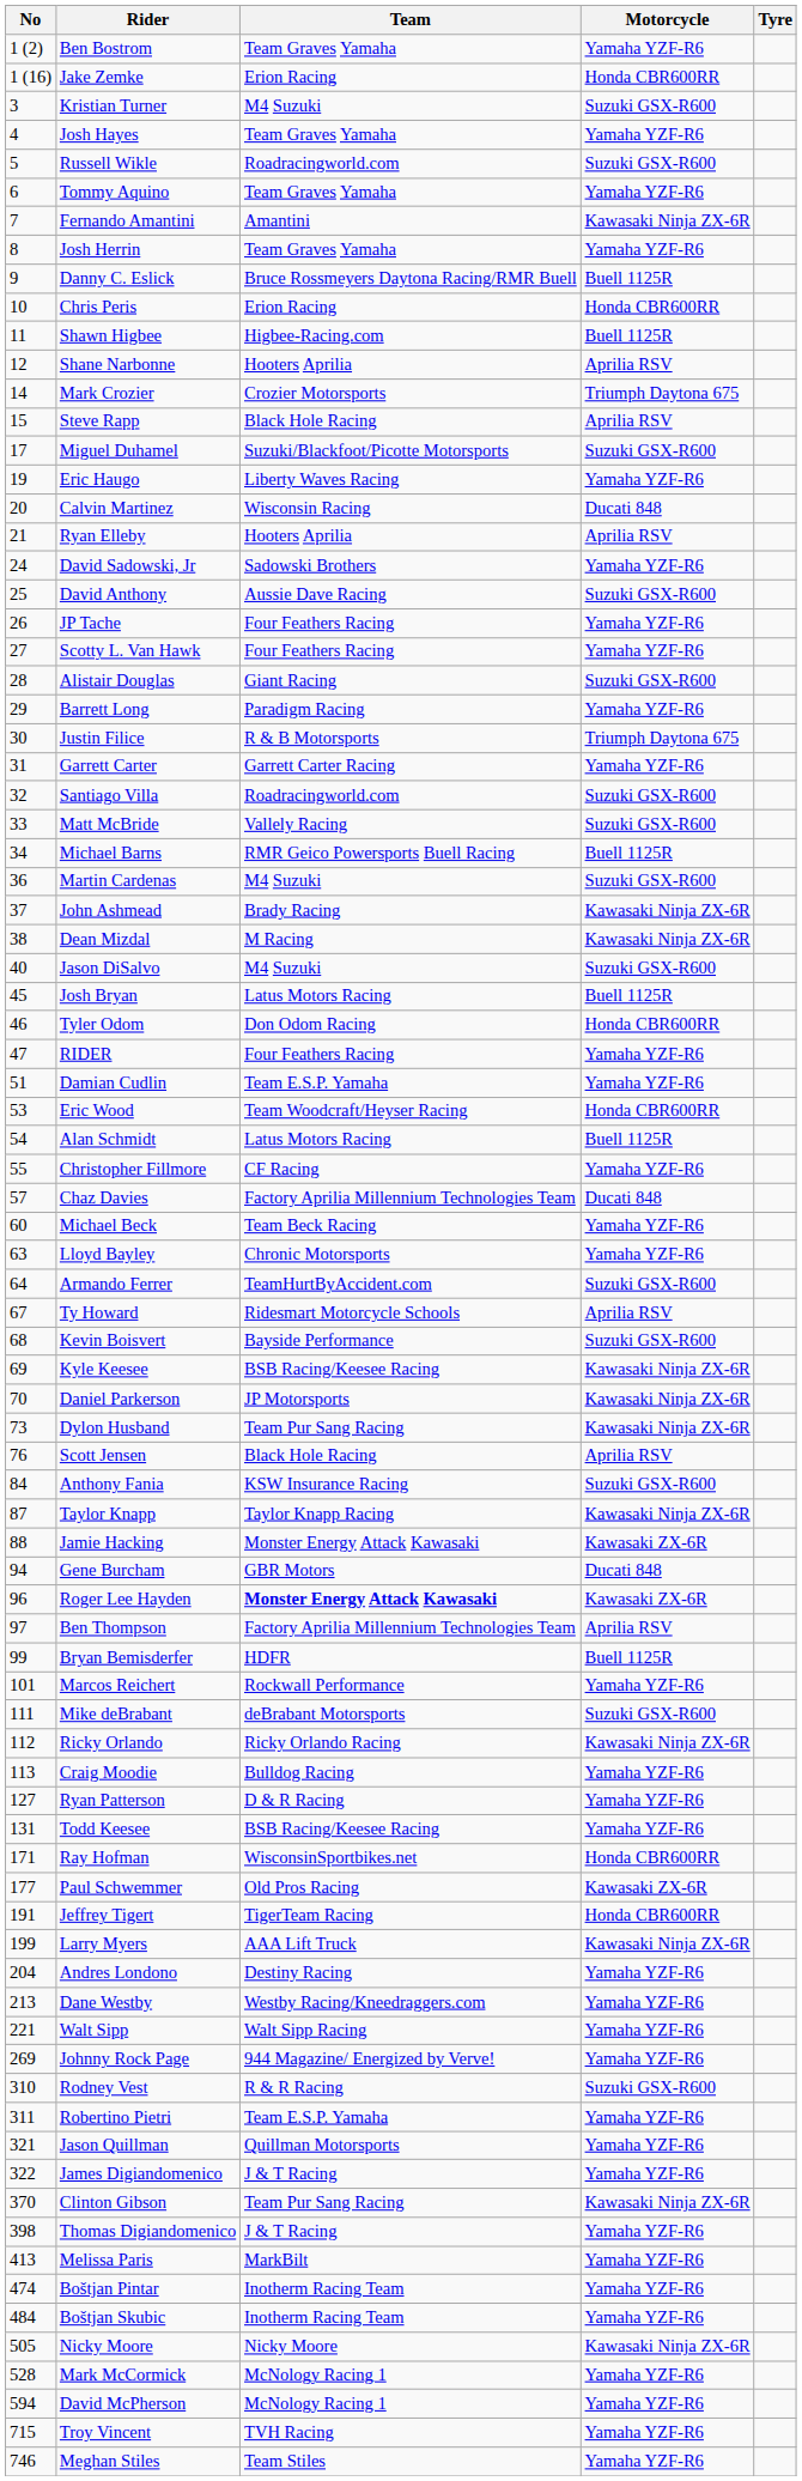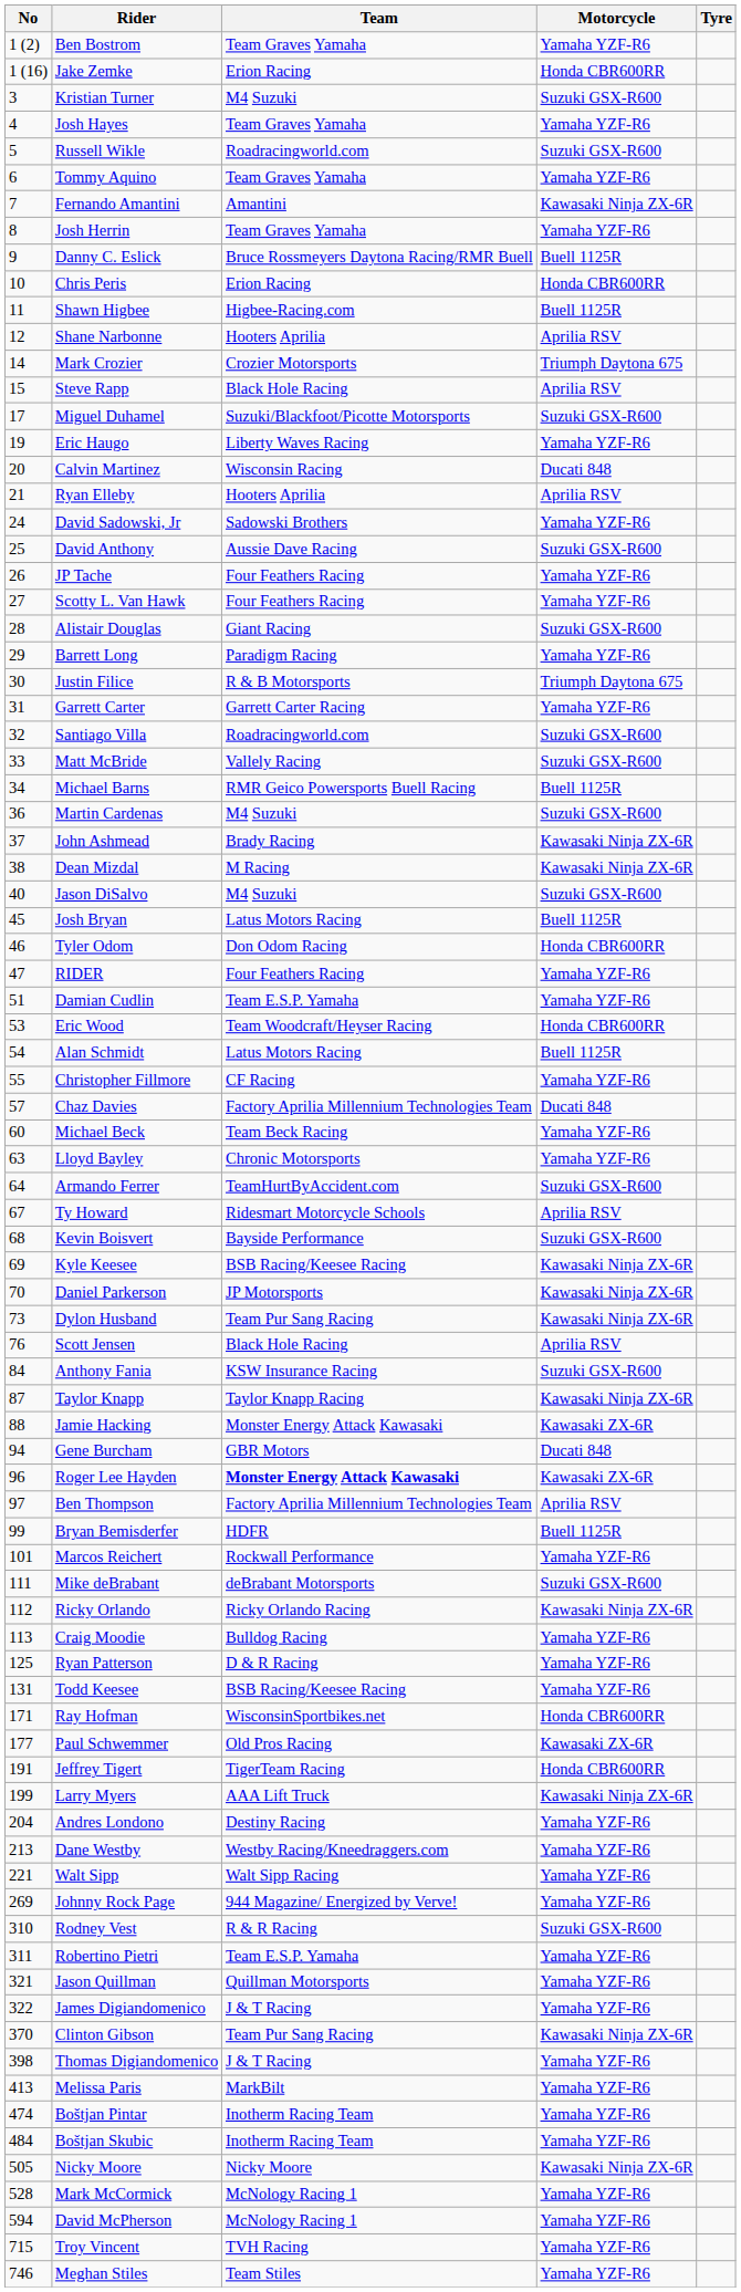Ryan Patterson | No: 127 -> 125
